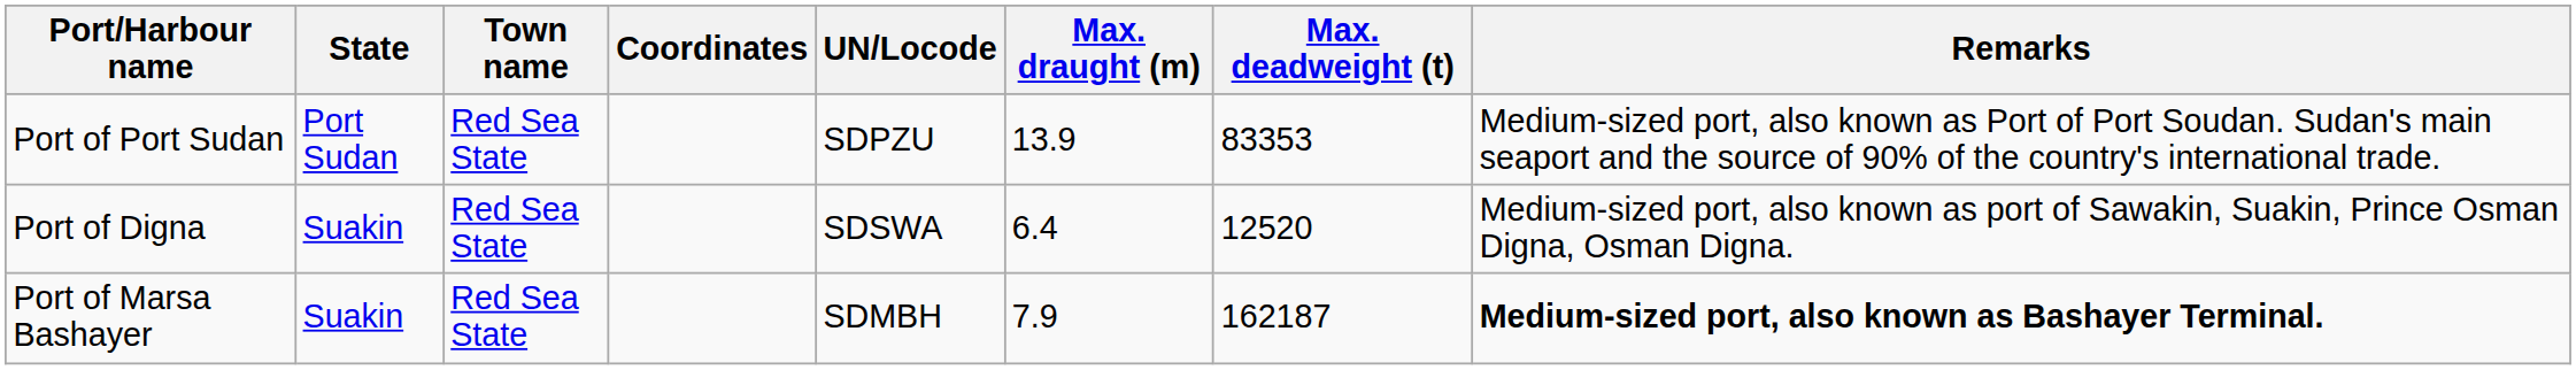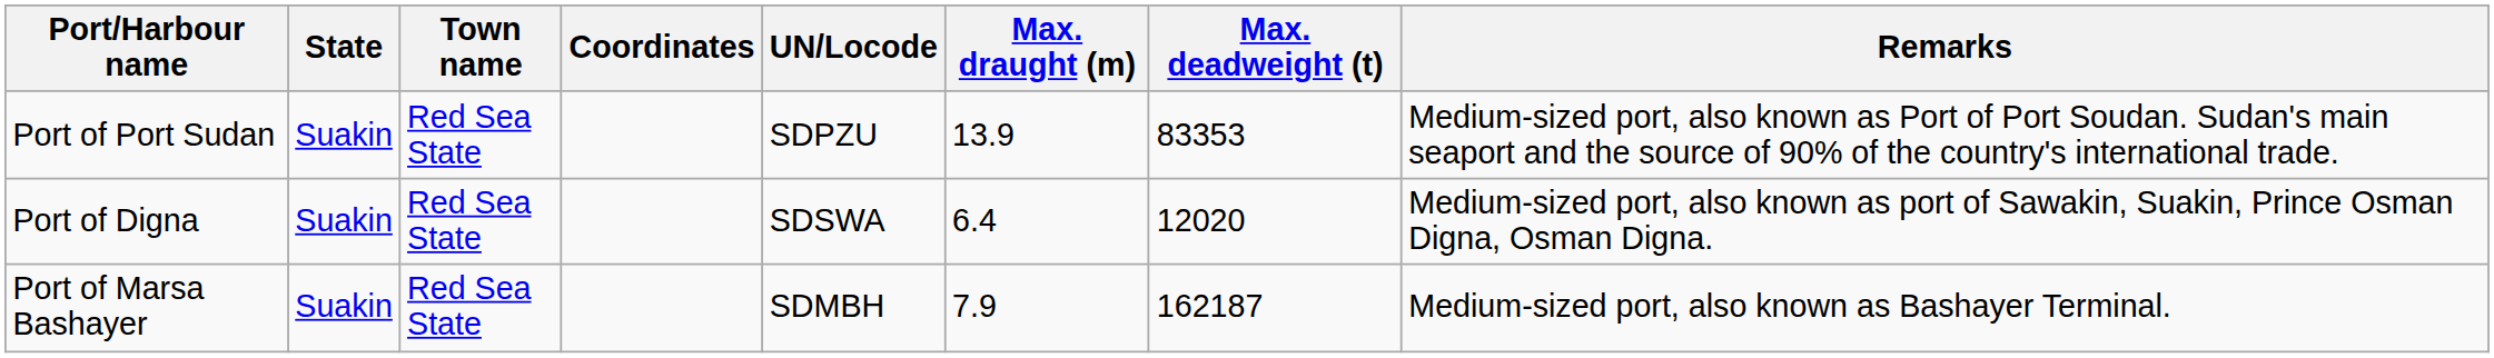Port of Port Sudan | State: Port Sudan -> Suakin
Port of Digna | Max. deadweight (t): 12520 -> 12020
Port of Marsa Bashayer | Remarks: bold -> normal
